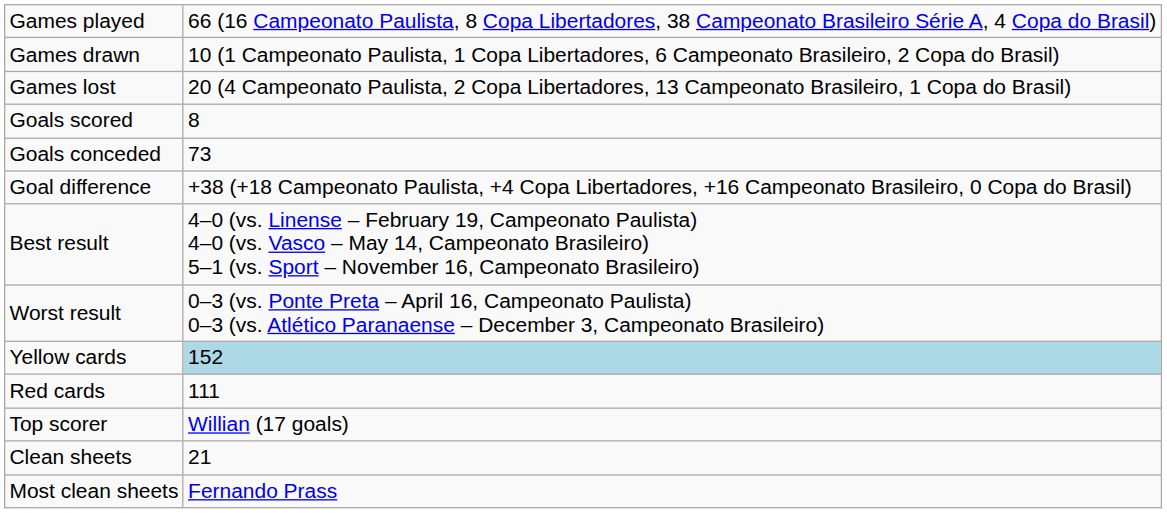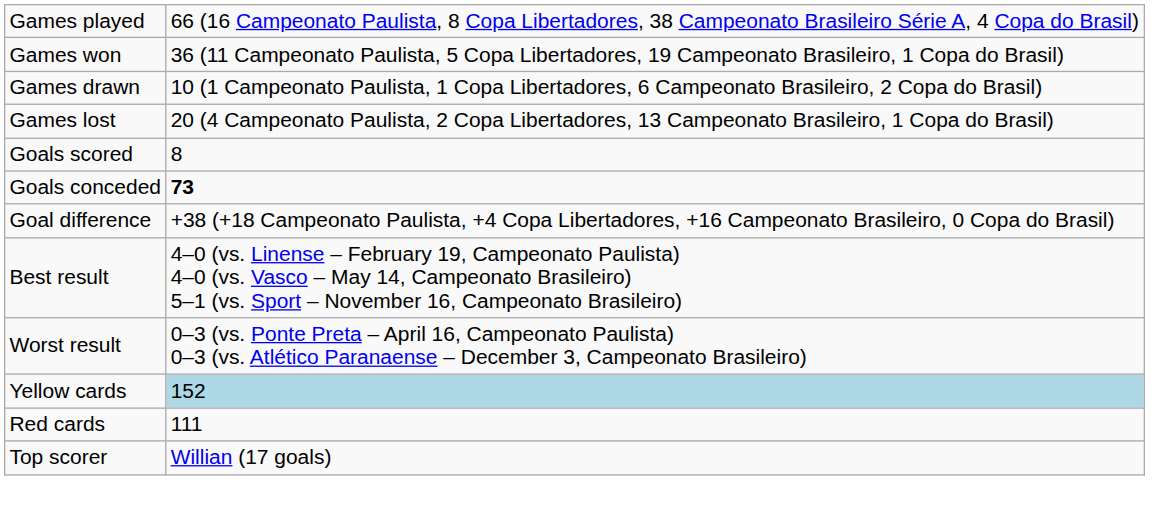+ row: Games won | 36 (11 Campeonato Paulista, 5 Copa Libertadores, 19 Campeonato Brasileiro, 1 Copa do Brasil)
Goals conceded | column 2: normal -> bold
- row: Clean sheets | 21
- row: Most clean sheets | Fernando Prass
